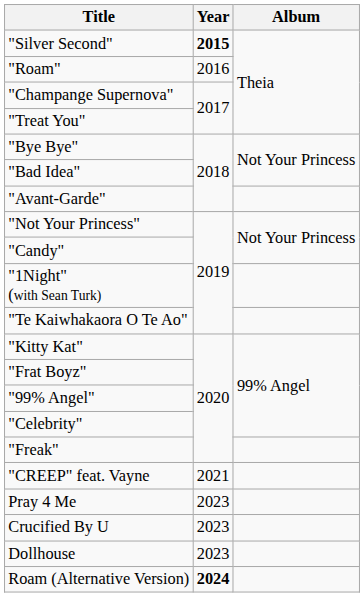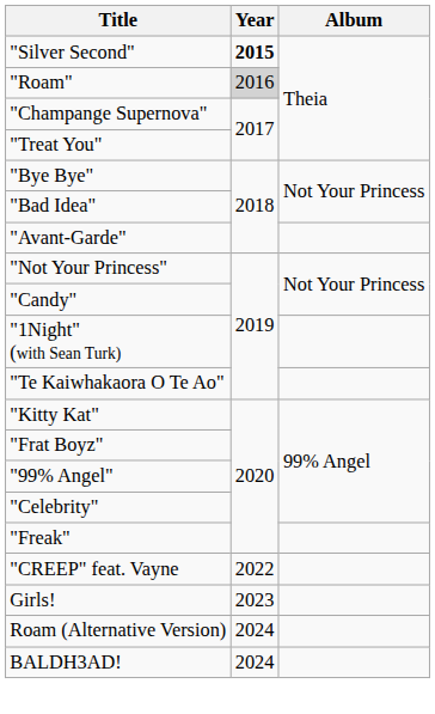"Roam" | Year: no background -> lightgrey background
"CREEP" feat. Vayne | Year: 2021 -> 2022
- row: Pray 4 Me | 2023
- row: Crucified By U | 2023
+ row: Girls! | 2023
- row: Dollhouse | 2023
Roam (Alternative Version) | Year: bold -> normal
+ row: BALDH3AD! | 2024
